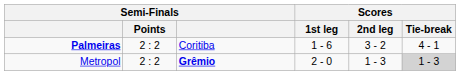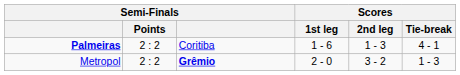Palmeiras | Scores / 2nd leg: 3 - 2 -> 1 - 3
Metropol | Scores / 2nd leg: 1 - 3 -> 3 - 2
Metropol | Scores / Tie-break: lightgrey background -> no background
